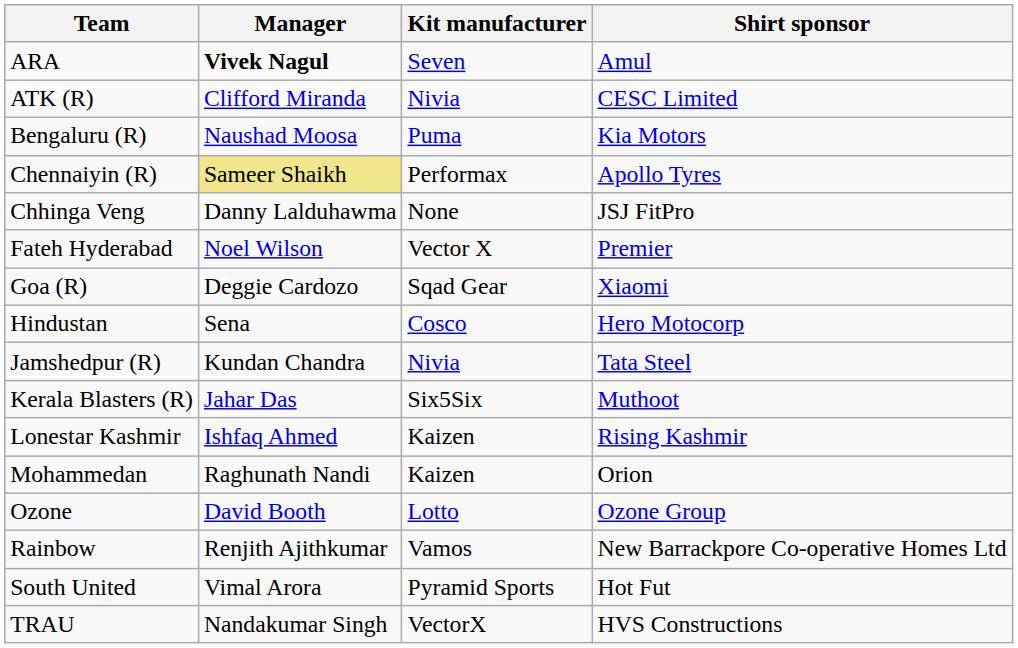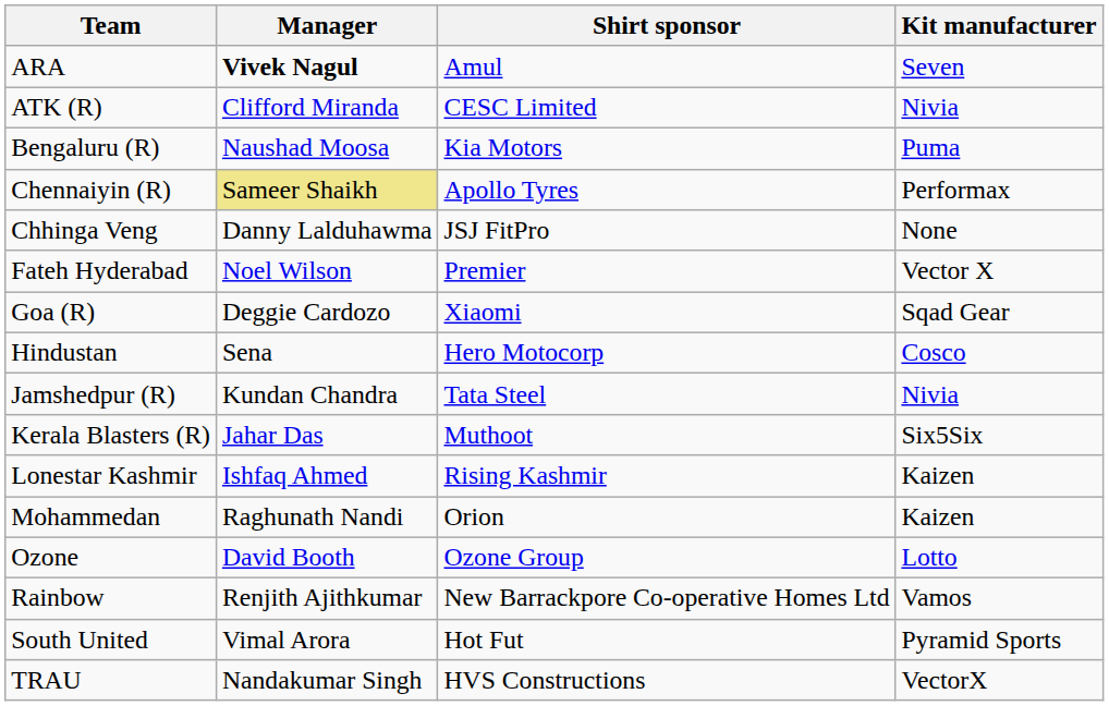columns swapped: Kit manufacturer <-> Shirt sponsor
